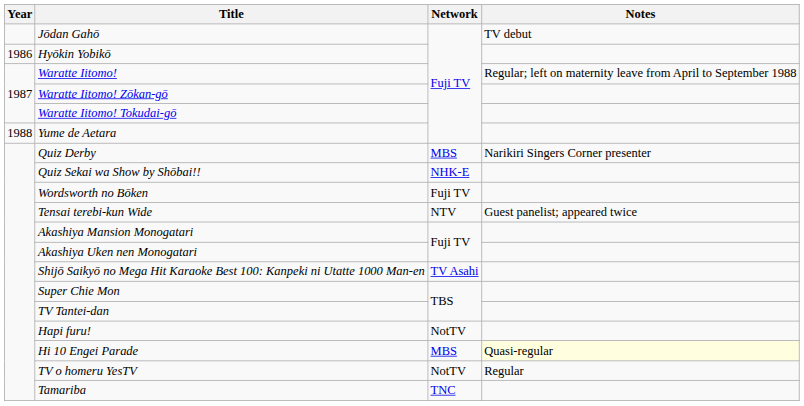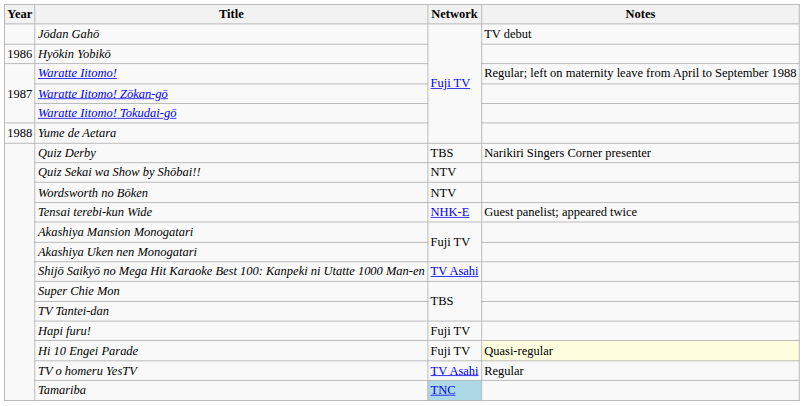Quiz Derby | Network: MBS -> TBS
Quiz Sekai wa Show by Shōbai!! | Network: NHK-E -> NTV
Wordsworth no Bōken | Network: Fuji TV -> NTV
Tensai terebi-kun Wide | Network: NTV -> NHK-E
Hapi furu! | Network: NotTV -> Fuji TV
Hi 10 Engei Parade | Network: MBS -> Fuji TV
TV o homeru YesTV | Network: NotTV -> TV Asahi
Tamariba | Network: no background -> lightblue background
